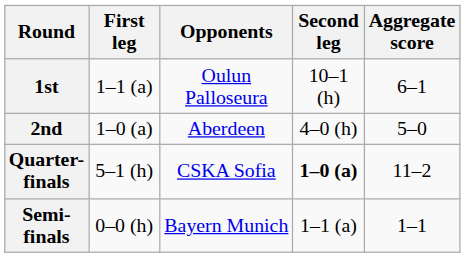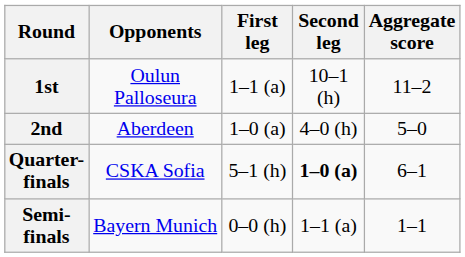columns swapped: Opponents <-> First leg
1st | Aggregate score: 6–1 -> 11–2
Quarter-finals | Aggregate score: 11–2 -> 6–1
